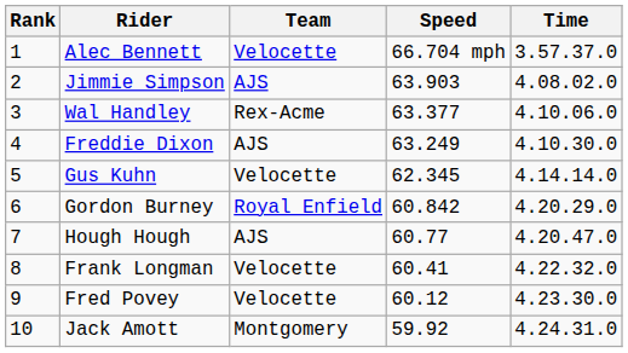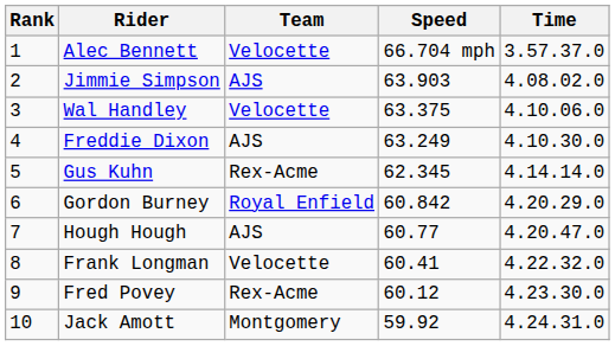Wal Handley | Team: Rex-Acme -> Velocette
Wal Handley | Speed: 63.377 -> 63.375
Gus Kuhn | Team: Velocette -> Rex-Acme
Fred Povey | Team: Velocette -> Rex-Acme
